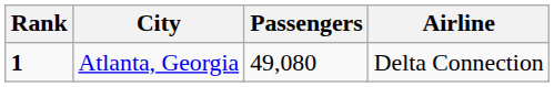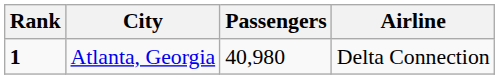Atlanta, Georgia | Passengers: 49,080 -> 40,980
